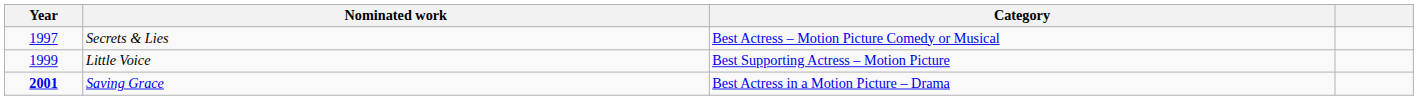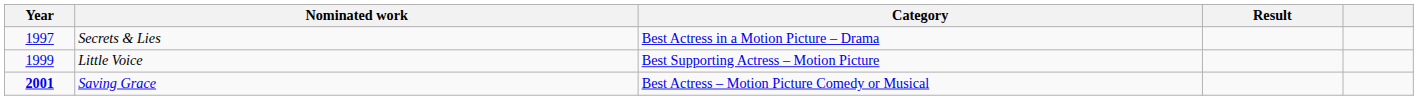+ column: Result
Secrets & Lies | Category: Best Actress – Motion Picture Comedy or Musical -> Best Actress in a Motion Picture – Drama
Saving Grace | Category: Best Actress in a Motion Picture – Drama -> Best Actress – Motion Picture Comedy or Musical
